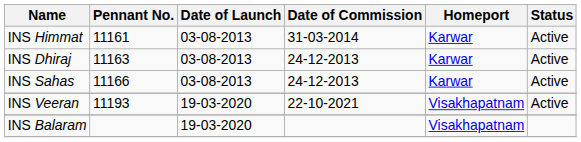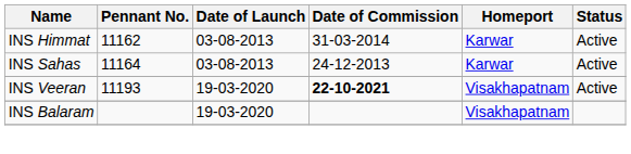INS Himmat | Pennant No.: 11161 -> 11162
- row: INS Dhiraj | 11163 | 03-08-2013 | 24-12-2013 | Karwar | Active
INS Sahas | Pennant No.: 11166 -> 11164
INS Veeran | Date of Commission: normal -> bold
